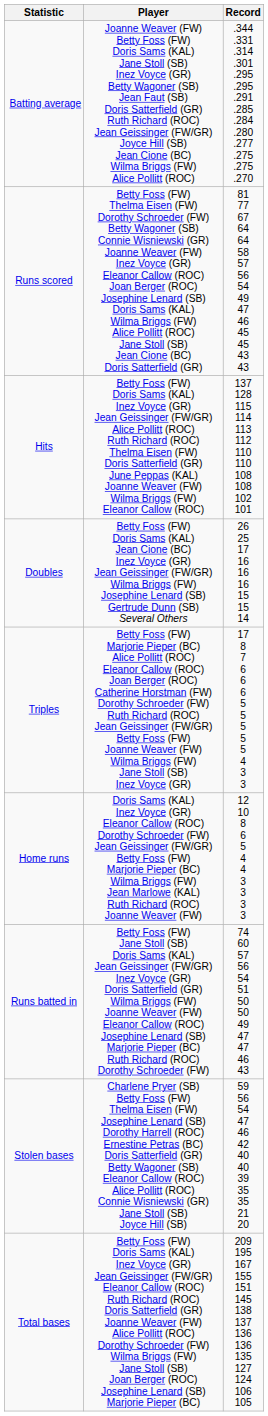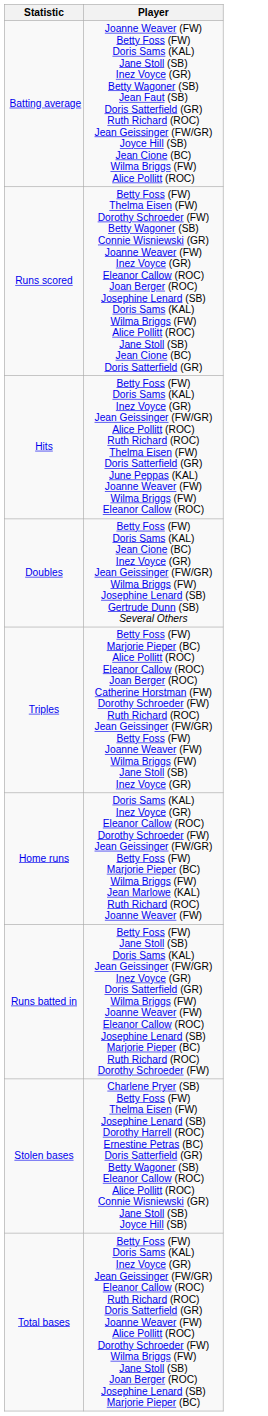- column: Record | .344 .331 .314 .301 .295 .295 .291 .285 .284 .280 .277 .275 .275 .270 | 81 77 67 64 64 58 57 56 54 49 47 46 45 45 43 43 | 137 128 115 114 113 112 110 110 108 108 102 101 | 26 25 17 16 16 16 15 15 14 | 17 8 7 6 6 6 5 5 5 5 5 4 3 3 | 12 10 8 6 5 4 4 3 3 3 3 | 74 60 57 56 54 51 50 50 49 47 47 46 43 | 59 56 54 47 46 42 40 40 39 35 35 21 20 | 209 195 167 155 151 145 138 137 136 136 135 127 124 106 105
